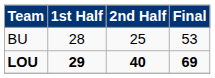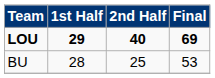rows swapped: LOU <-> BU
